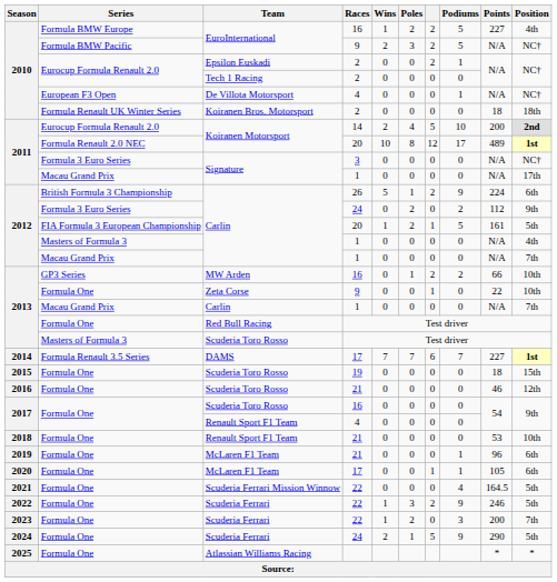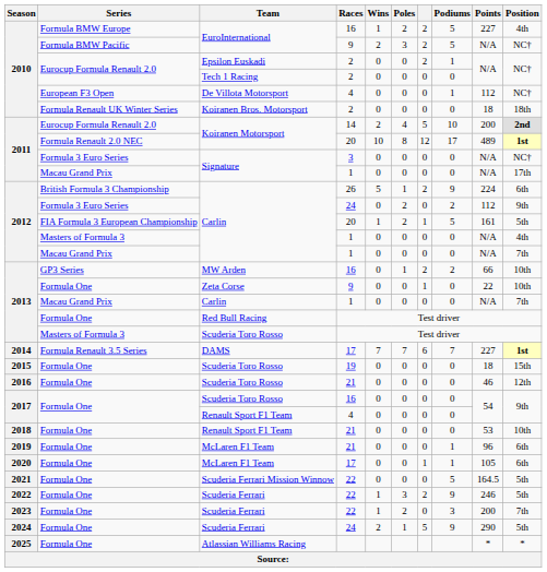De Villota Motorsport | Points: N/A -> 112
Scuderia Ferrari Mission Winnow | Podiums: 4 -> 5
